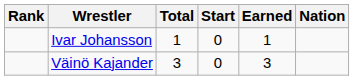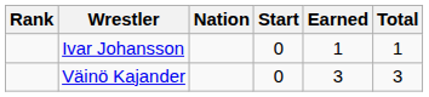columns swapped: Nation <-> Total
